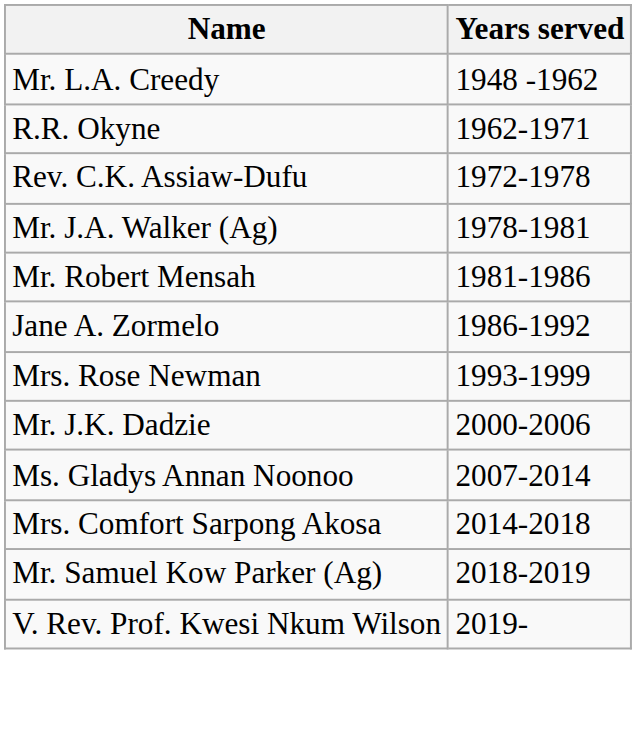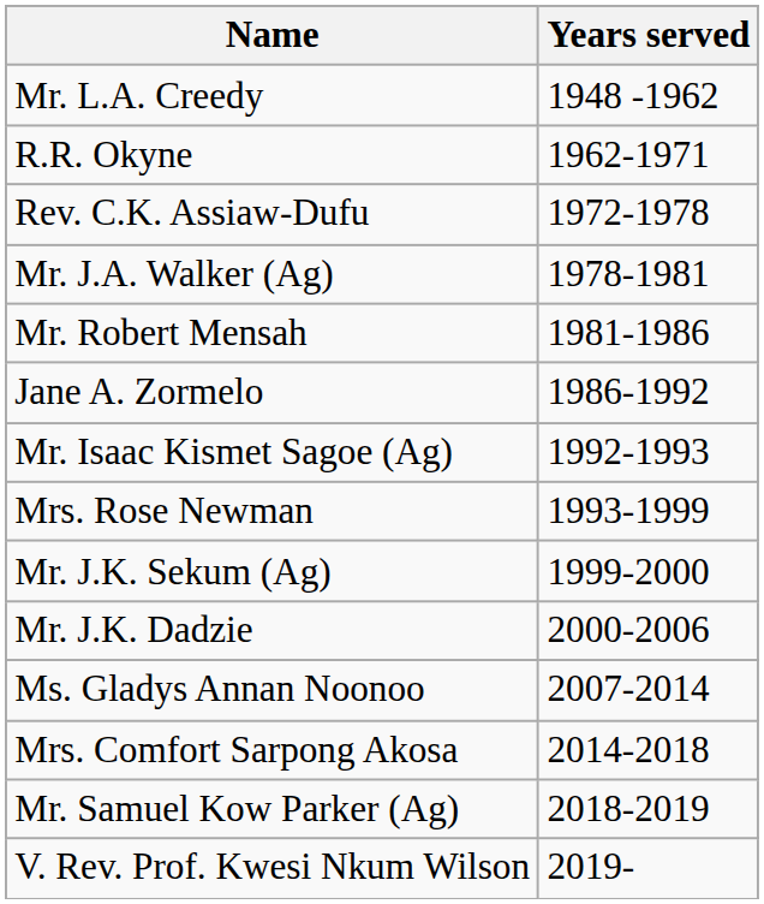+ row: Mr. Isaac Kismet Sagoe (Ag) | 1992-1993
+ row: Mr. J.K. Sekum (Ag) | 1999-2000
